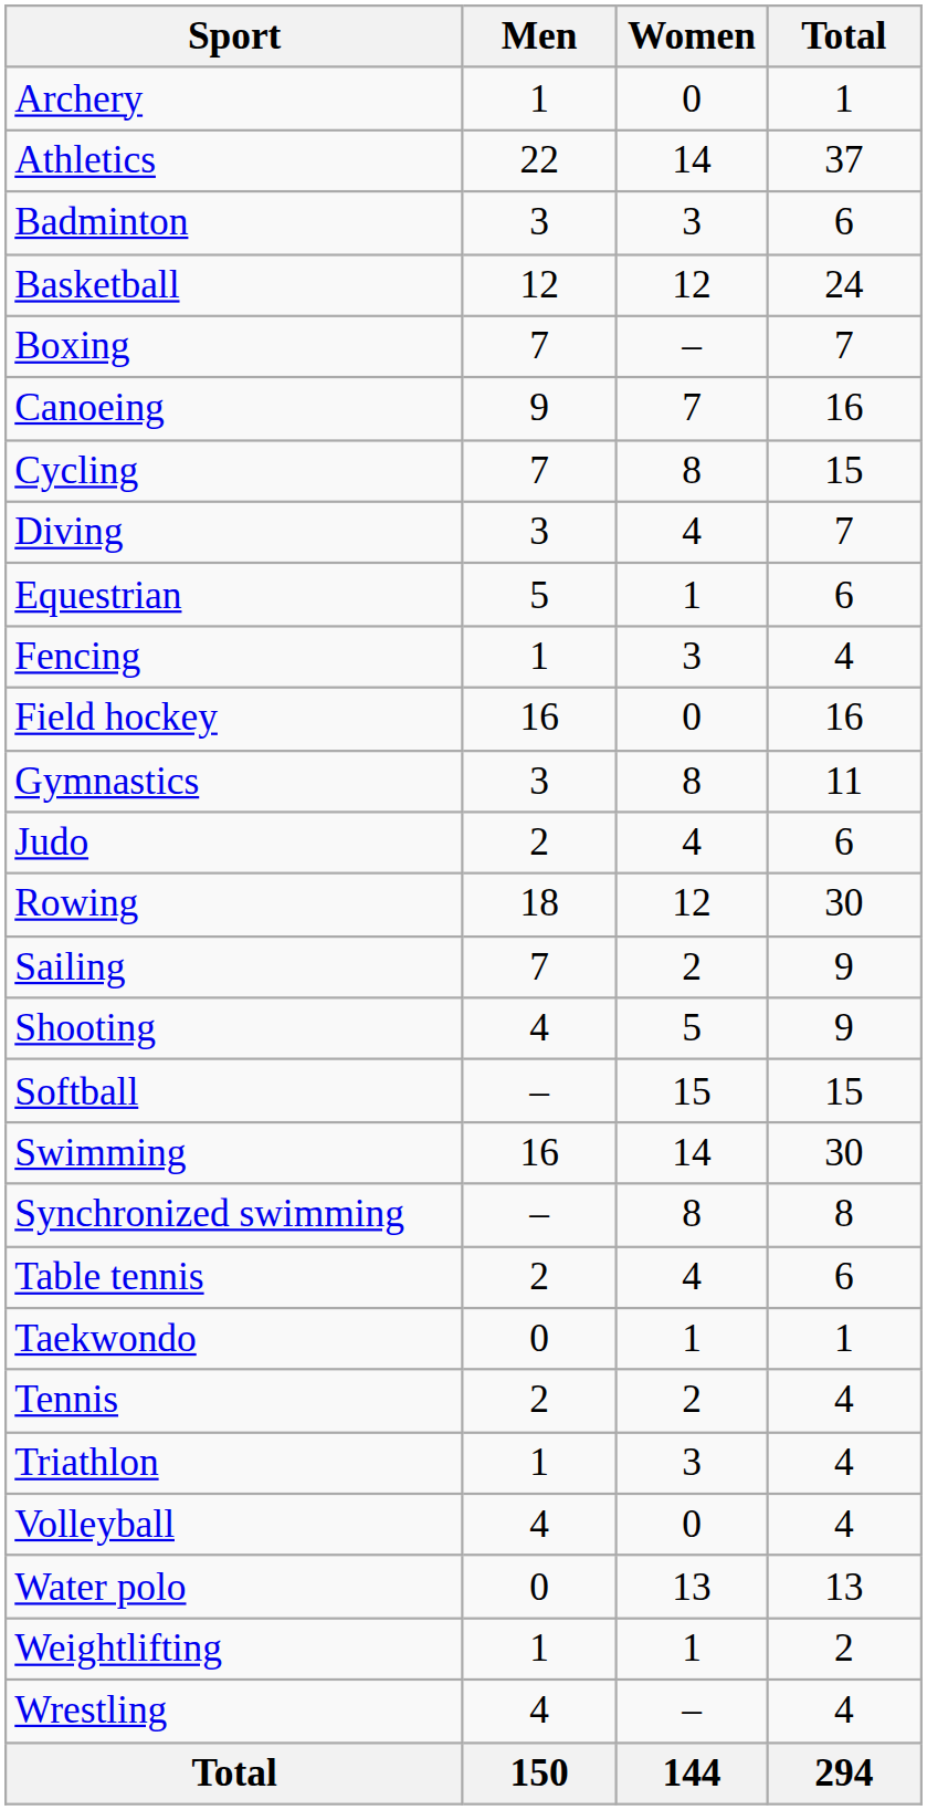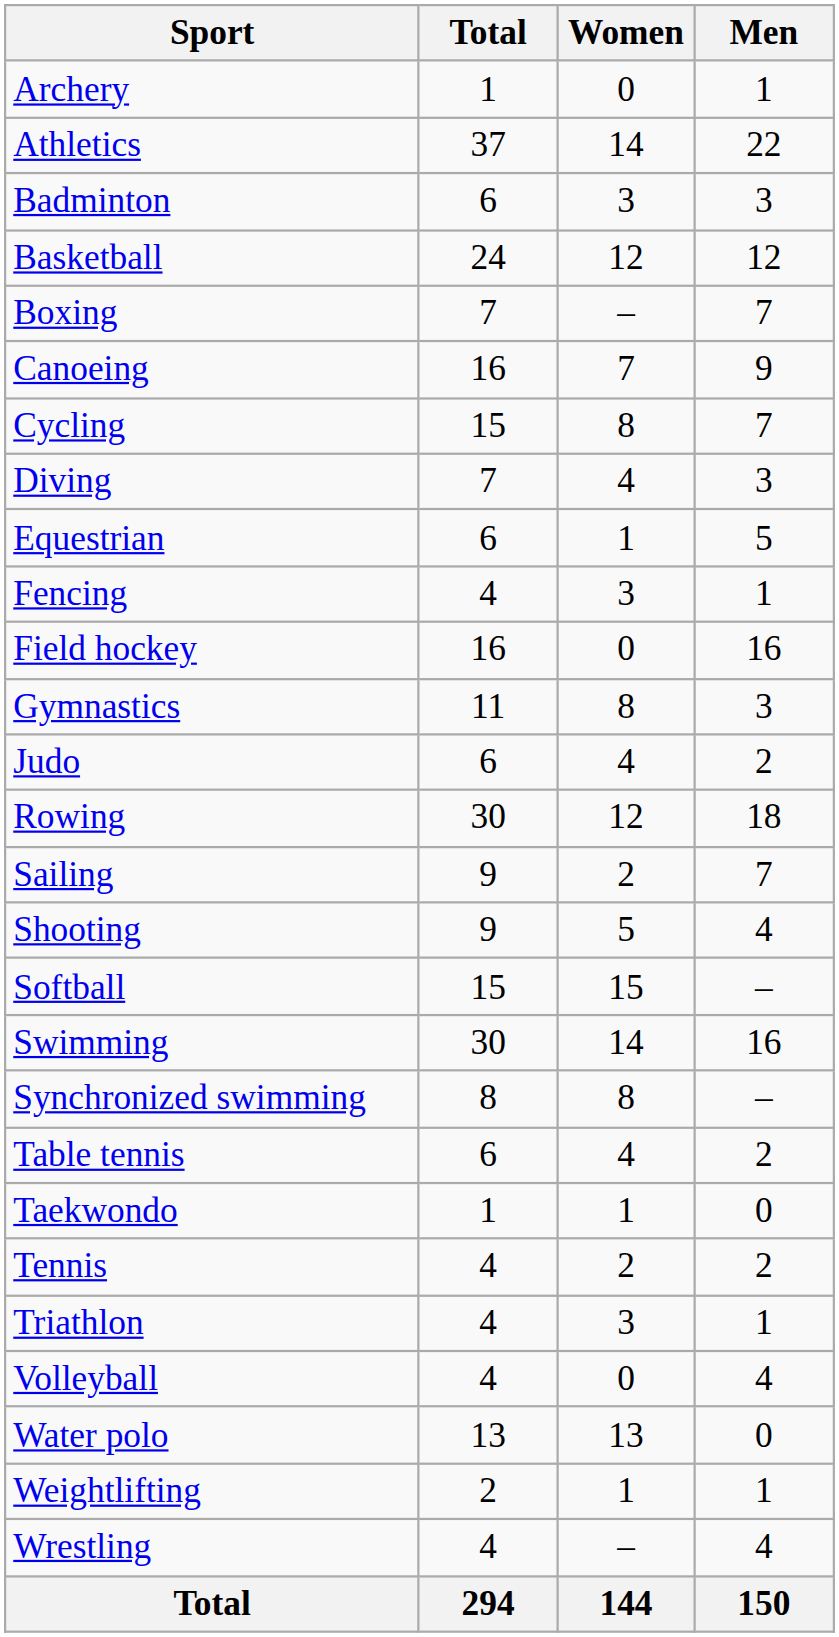columns swapped: Men <-> Total
